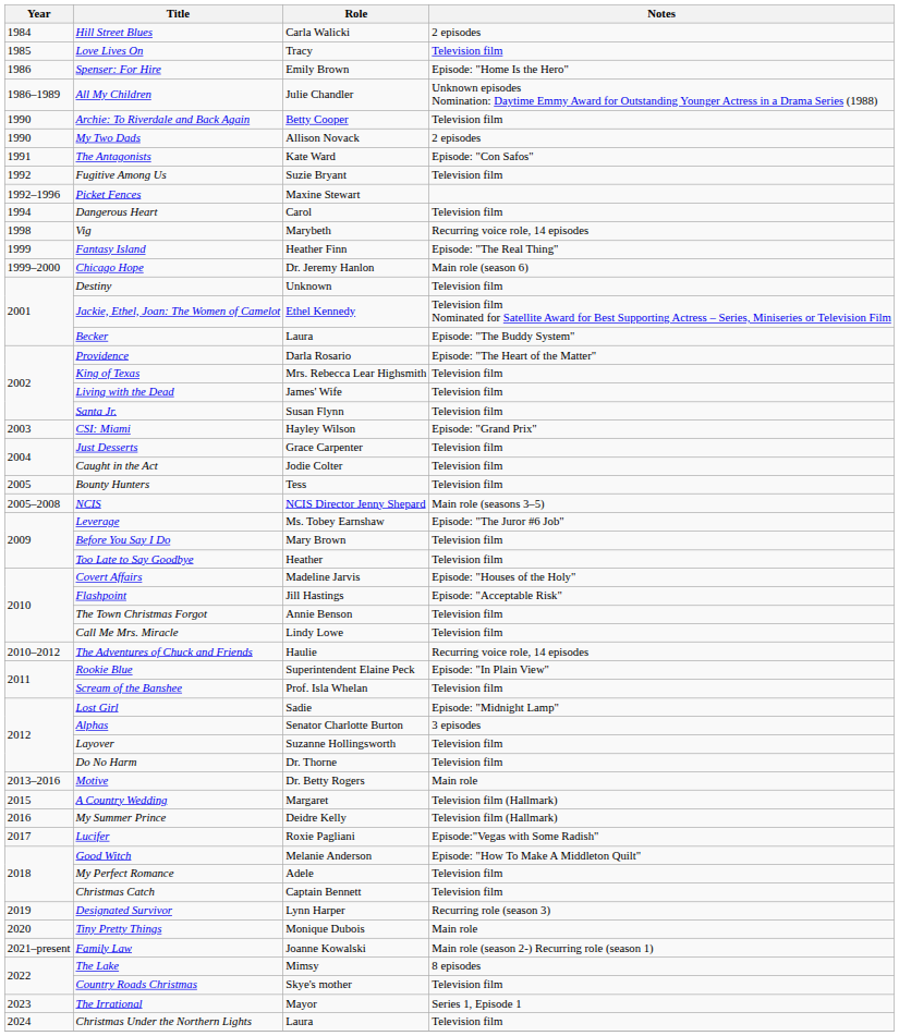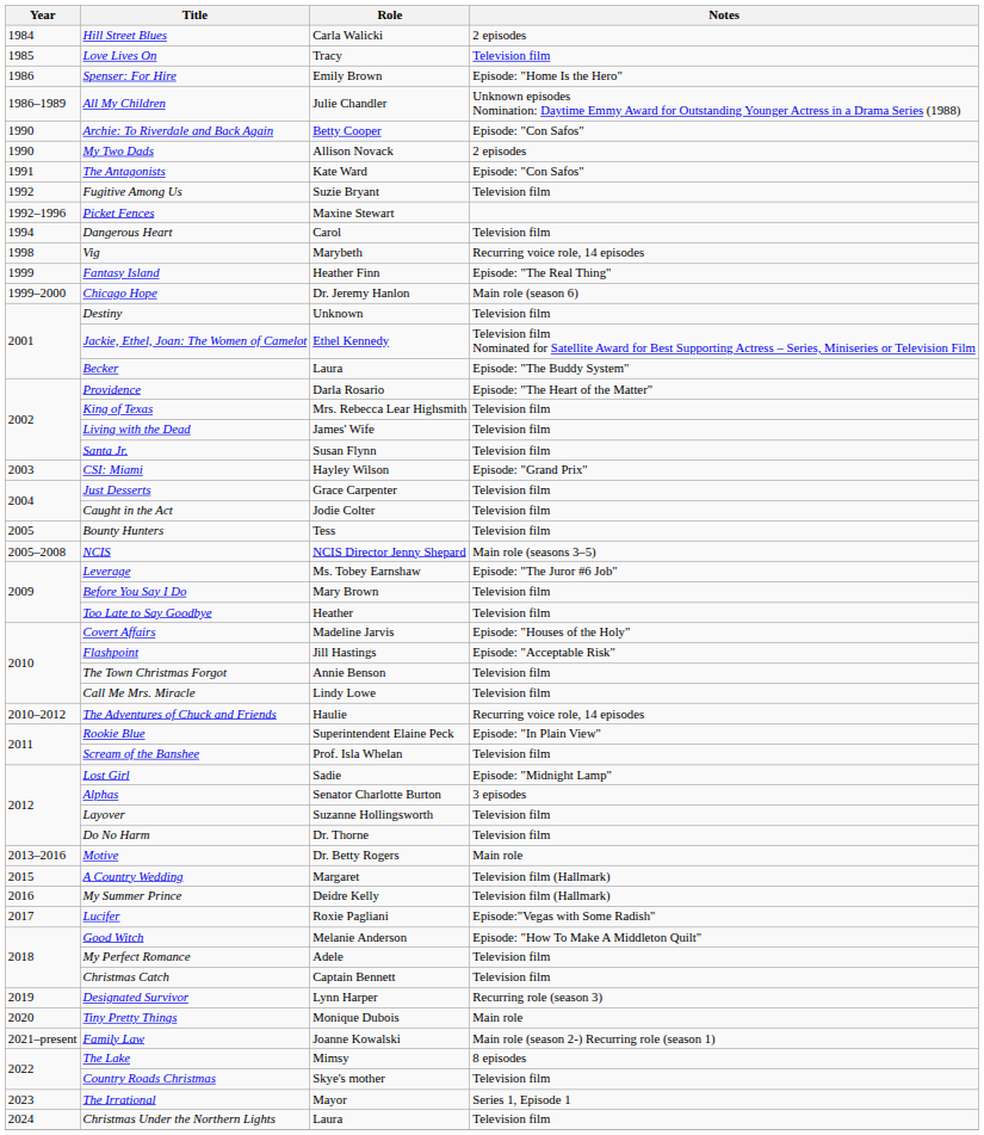Archie: To Riverdale and Back Again | Notes: Television film -> Episode: "Con Safos"
